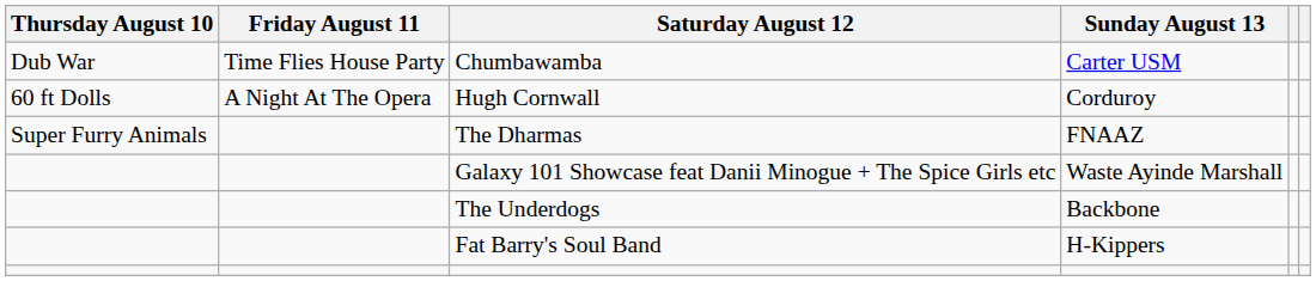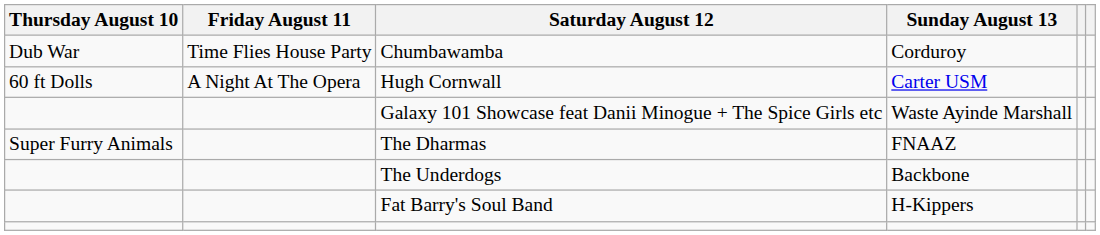Chumbawamba | Sunday August 13: Carter USM -> Corduroy
Hugh Cornwall | Sunday August 13: Corduroy -> Carter USM
rows swapped: The Dharmas <-> Galaxy 101 Showcase feat Danii Minogue + The Spice Girls etc
